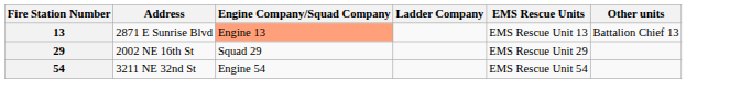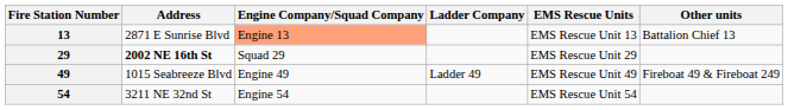29 | Address: normal -> bold
+ row: 49 | 1015 Seabreeze Blvd | Engine 49 | Ladder 49 | EMS Rescue Unit 49 | Fireboat 49 & Fireboat 249
